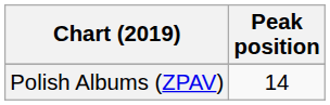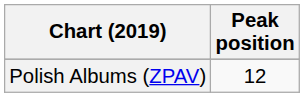Polish Albums (ZPAV) | Peak position: 14 -> 12
